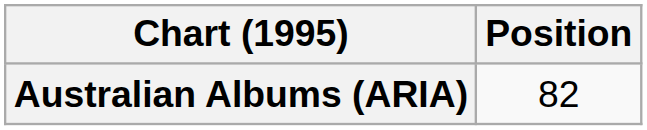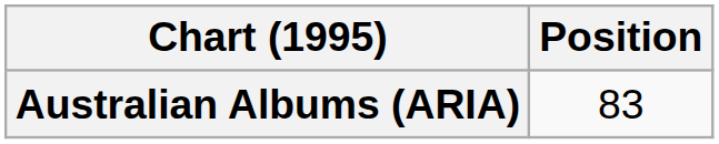Australian Albums (ARIA) | Position: 82 -> 83
